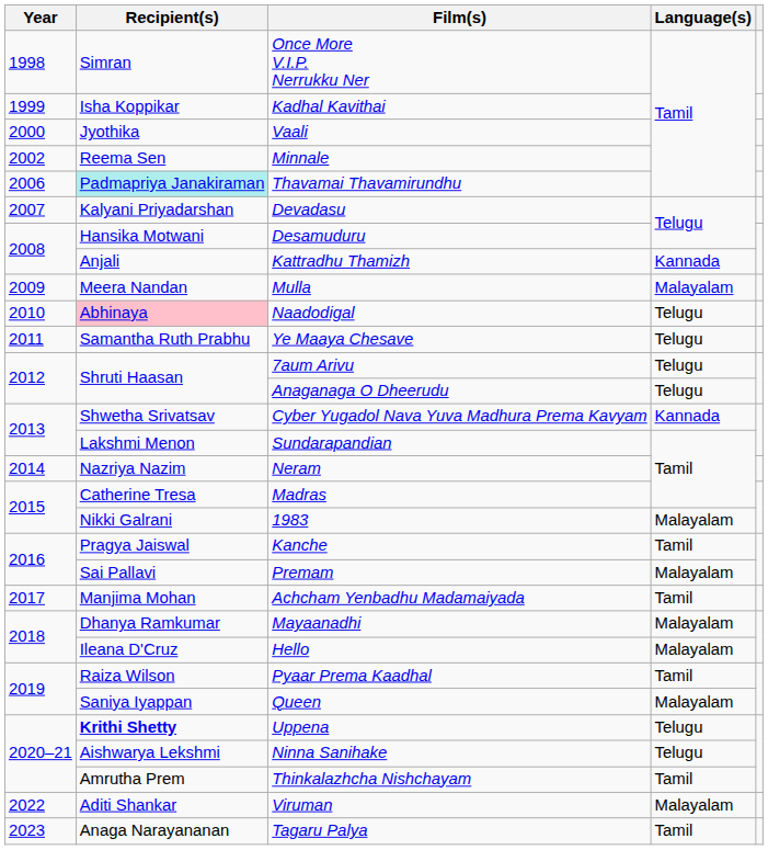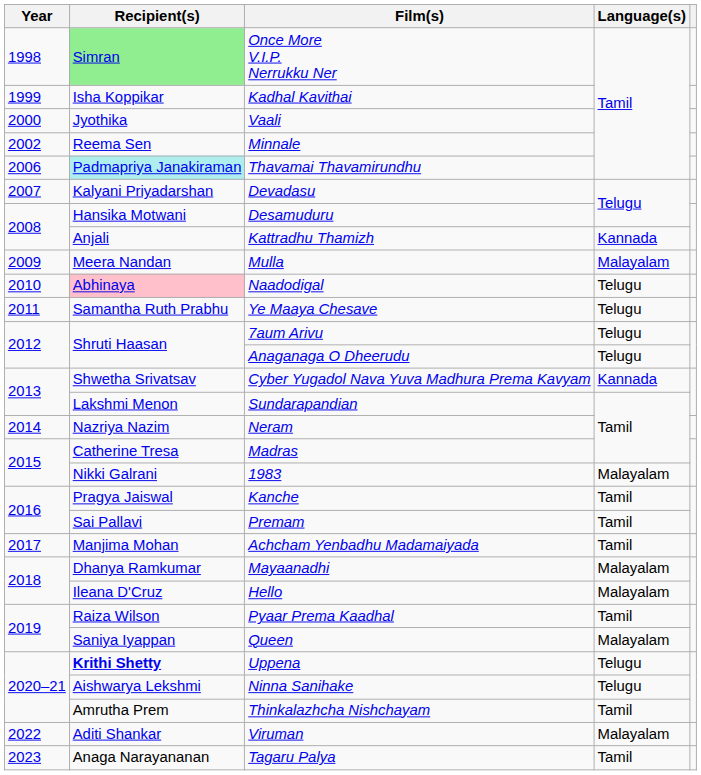Once More V.I.P. Nerrukku Ner | Recipient(s): no background -> lightgreen background
Premam | Language(s): Malayalam -> Tamil
